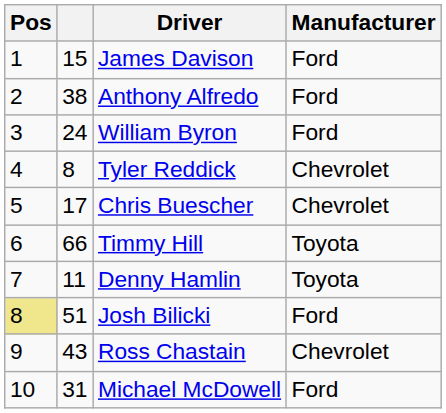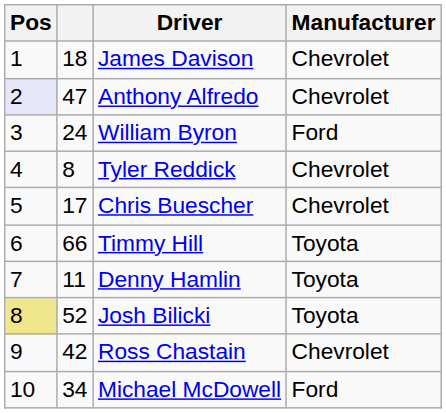James Davison | column 2: 15 -> 18
James Davison | Manufacturer: Ford -> Chevrolet
Anthony Alfredo | Pos: no background -> lavender background
Anthony Alfredo | column 2: 38 -> 47
Anthony Alfredo | Manufacturer: Ford -> Chevrolet
Josh Bilicki | column 2: 51 -> 52
Josh Bilicki | Manufacturer: Ford -> Toyota
Ross Chastain | column 2: 43 -> 42
Michael McDowell | column 2: 31 -> 34
